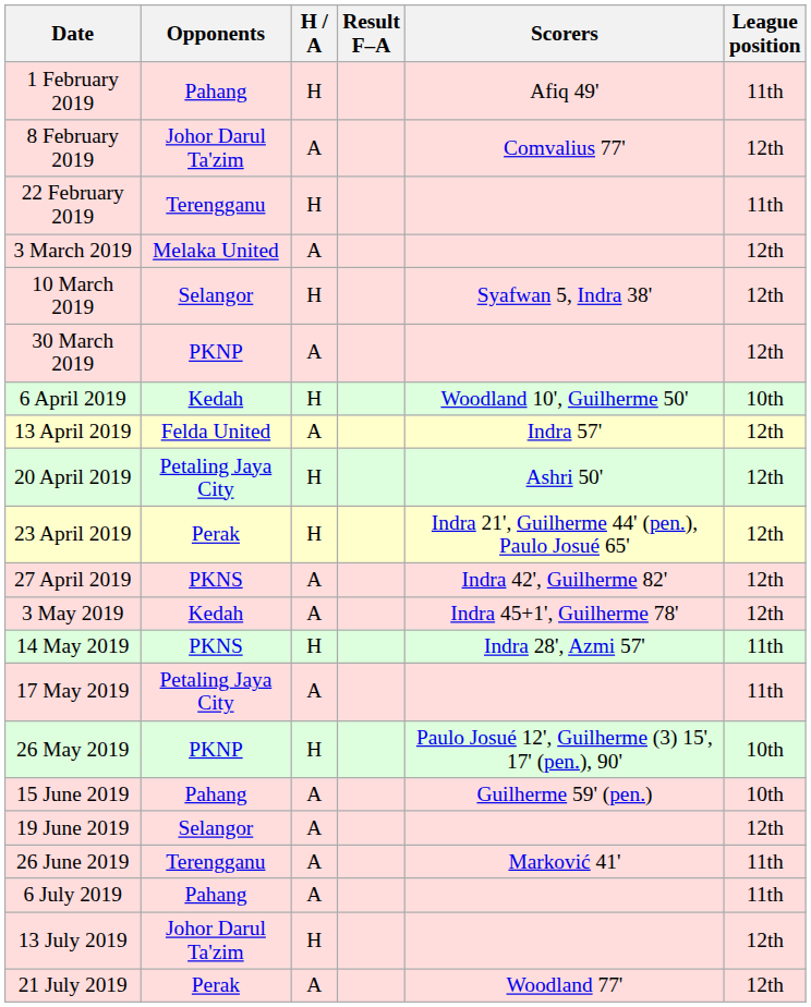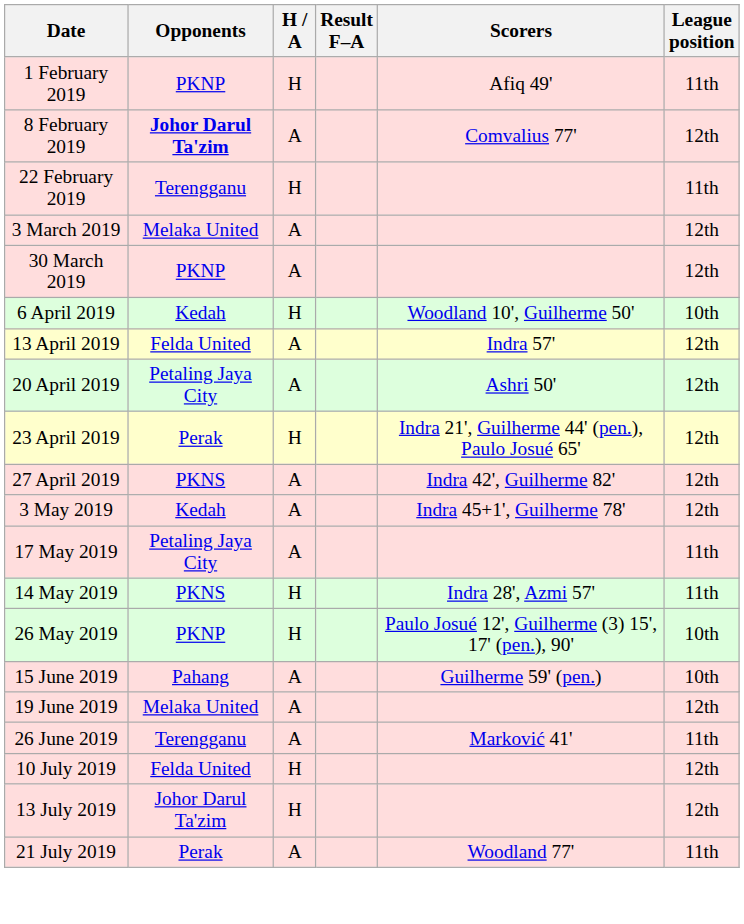1 February 2019 | Opponents: Pahang -> PKNP
8 February 2019 | Opponents: normal -> bold
- row: 10 March 2019 | Selangor | H | Syafwan 5, Indra 38' | 12th
20 April 2019 | H / A: H -> A
rows swapped: 14 May 2019 <-> 17 May 2019
19 June 2019 | Opponents: Selangor -> Melaka United
- row: 6 July 2019 | Pahang | A | 11th
+ row: 10 July 2019 | Felda United | H | 12th
21 July 2019 | League position: 12th -> 11th
